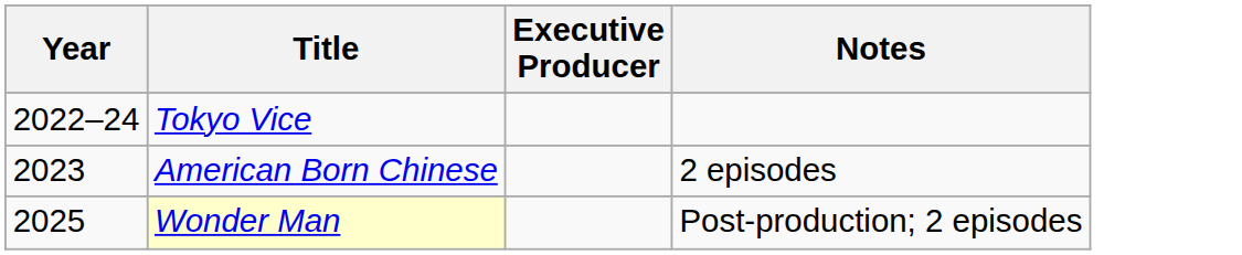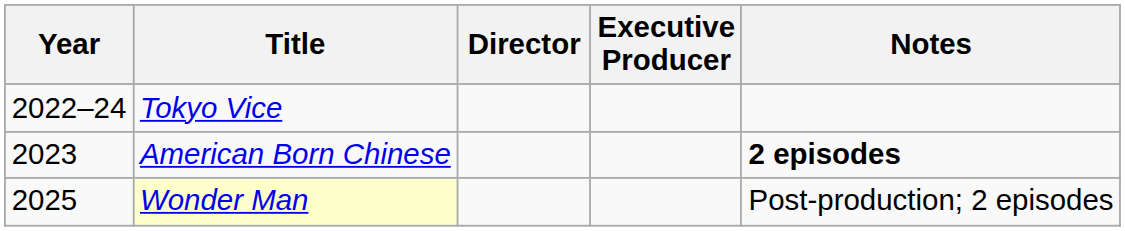+ column: Director
American Born Chinese | Notes: normal -> bold
